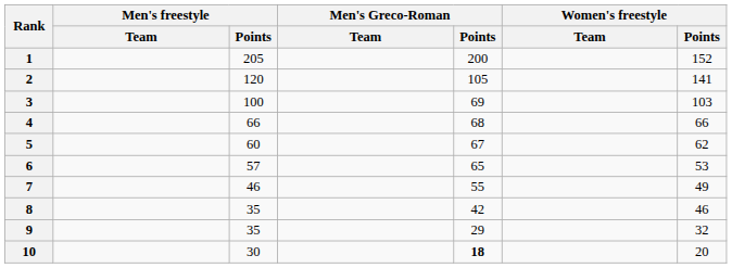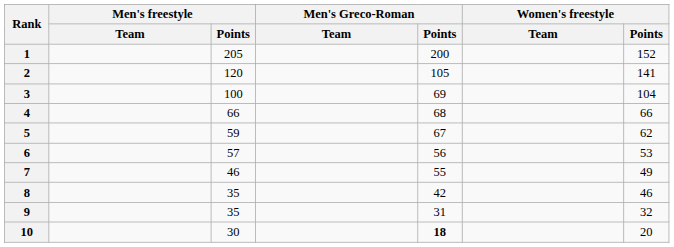3 | Women's freestyle / Points: 103 -> 104
5 | Men's freestyle / Points: 60 -> 59
6 | Men's Greco-Roman / Points: 65 -> 56
9 | Men's Greco-Roman / Points: 29 -> 31
